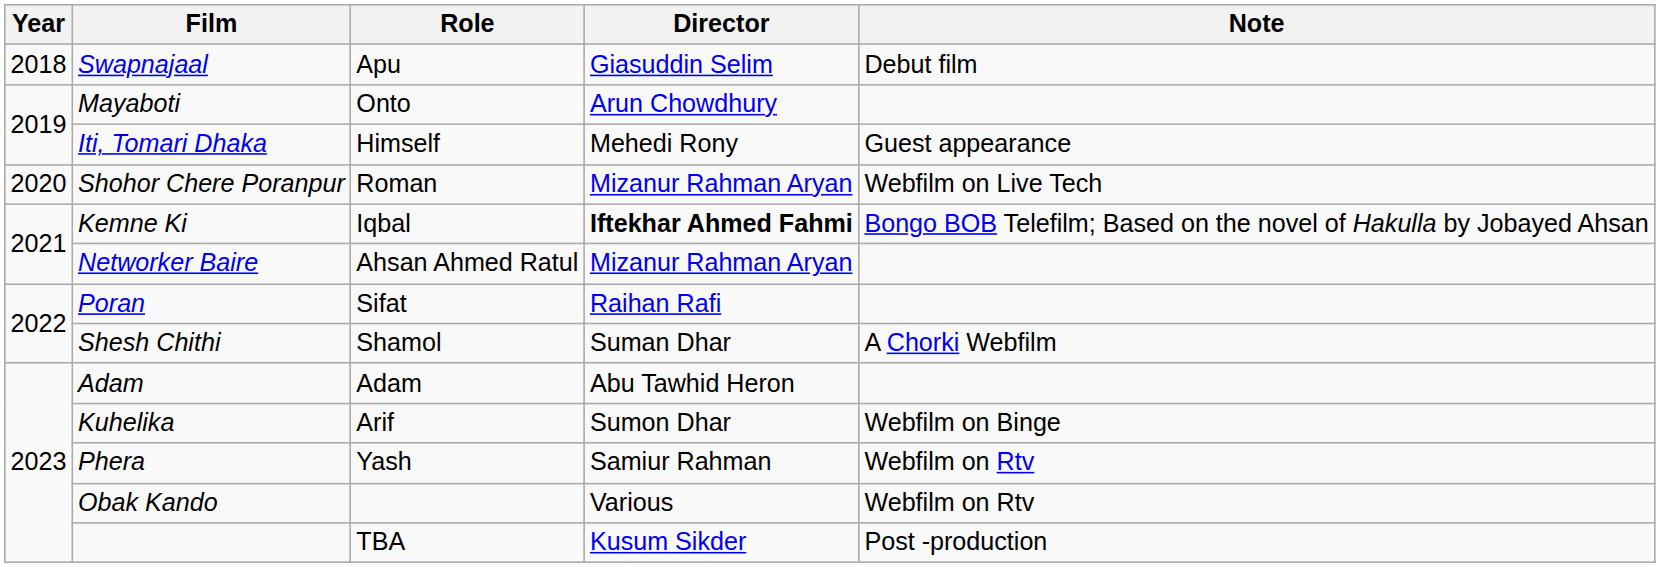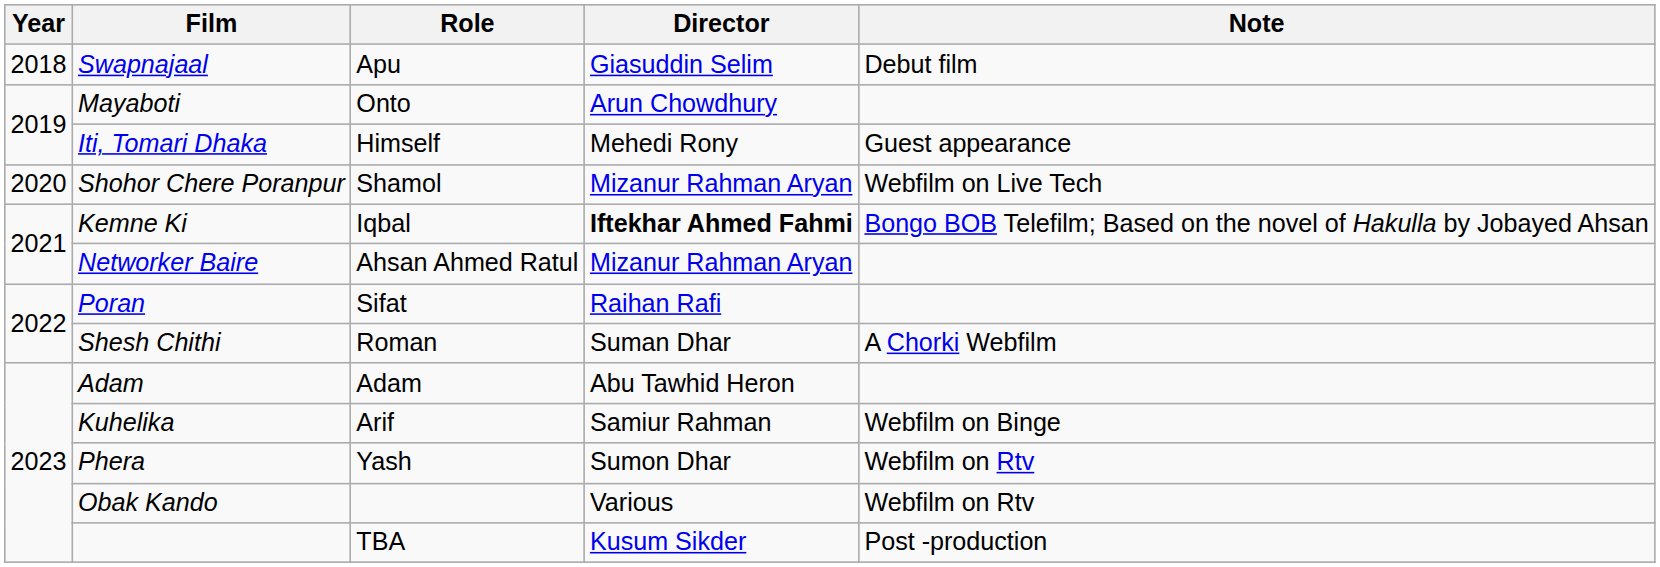Shohor Chere Poranpur | Role: Roman -> Shamol
Shesh Chithi | Role: Shamol -> Roman
Kuhelika | Director: Sumon Dhar -> Samiur Rahman
Phera | Director: Samiur Rahman -> Sumon Dhar
